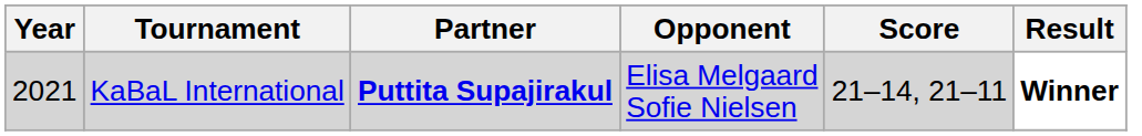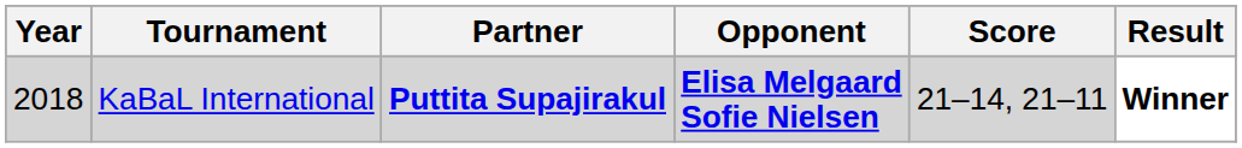KaBaL International | Year: 2021 -> 2018
KaBaL International | Opponent: normal -> bold
